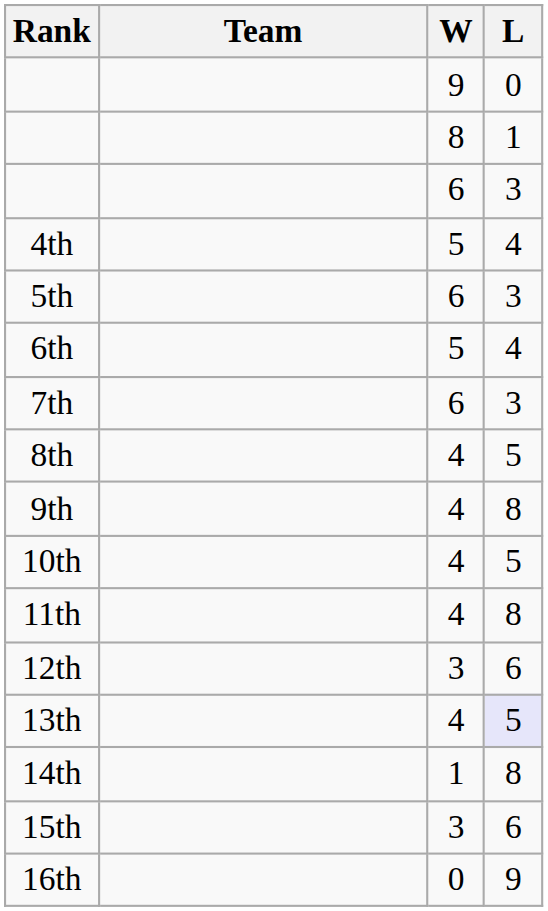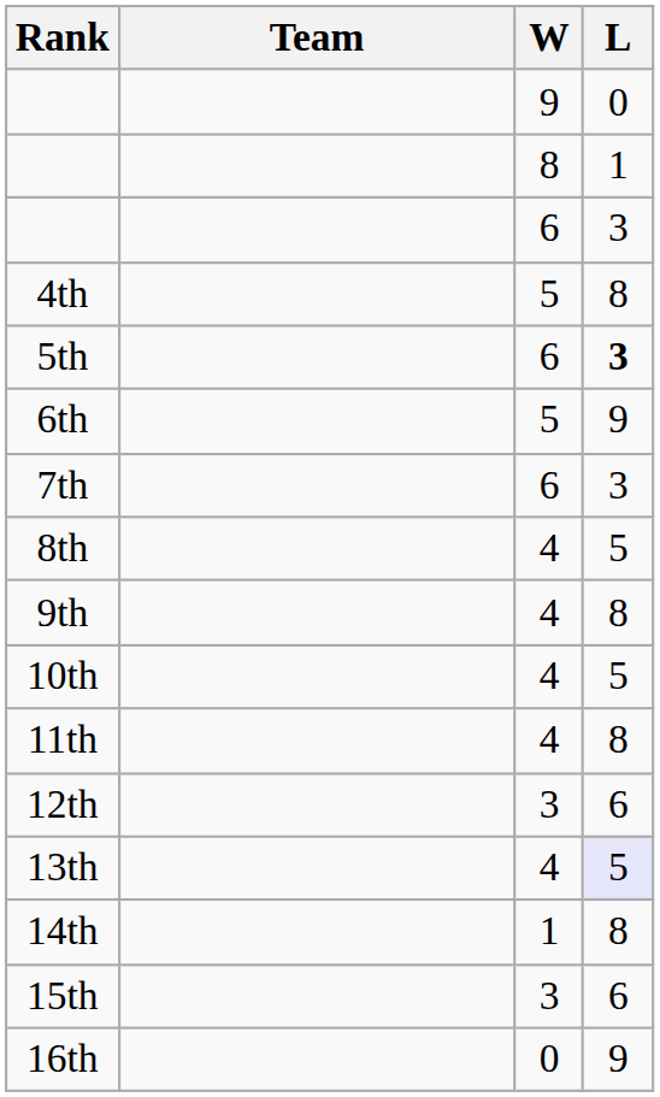4th | L: 4 -> 8
5th | L: normal -> bold
6th | L: 4 -> 9
